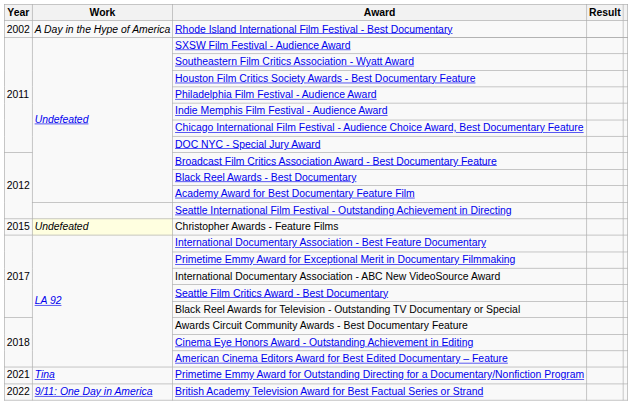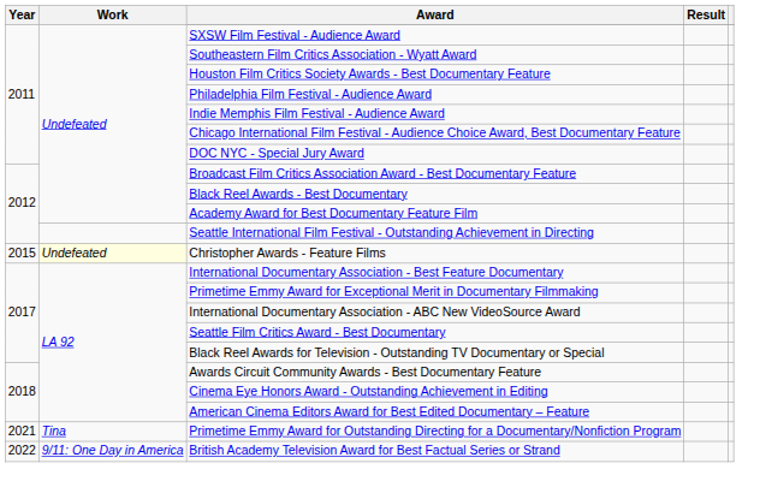- row: 2002 | A Day in the Hype of America | Rhode Island International Film Festival - Best Documentary
